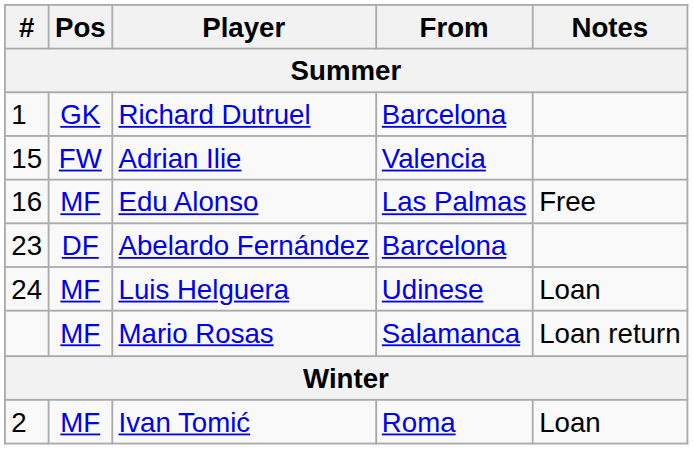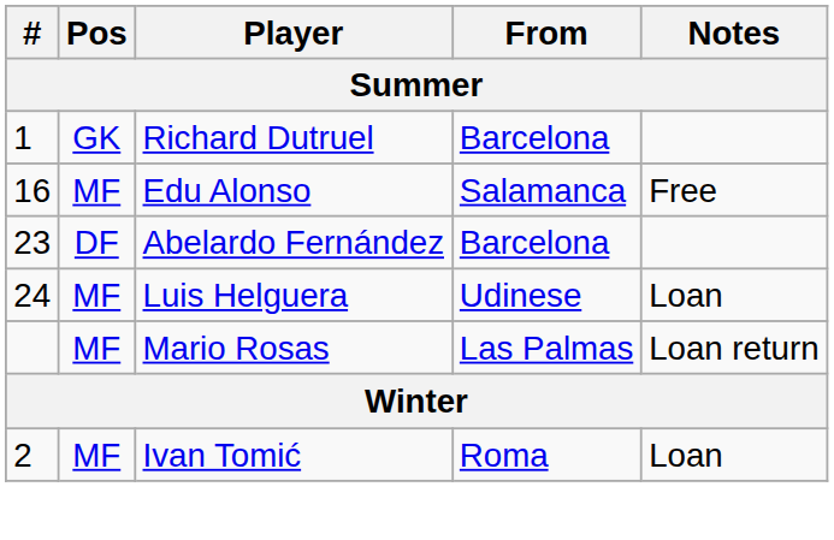- row: 15 | FW | Adrian Ilie | Valencia
Edu Alonso | From: Las Palmas -> Salamanca
Mario Rosas | From: Salamanca -> Las Palmas
